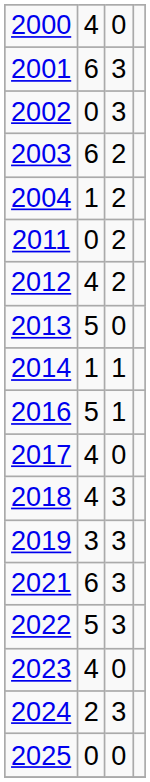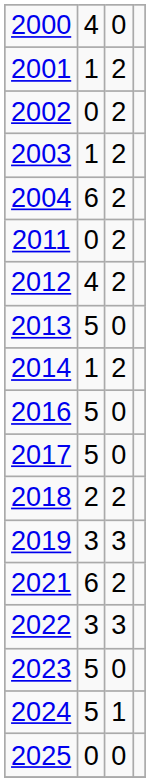2001 | column 2: 6 -> 1
2001 | column 3: 3 -> 2
2002 | column 3: 3 -> 2
2003 | column 2: 6 -> 1
2004 | column 2: 1 -> 6
2014 | column 3: 1 -> 2
2016 | column 3: 1 -> 0
2017 | column 2: 4 -> 5
2018 | column 2: 4 -> 2
2018 | column 3: 3 -> 2
2021 | column 3: 3 -> 2
2022 | column 2: 5 -> 3
2023 | column 2: 4 -> 5
2024 | column 2: 2 -> 5
2024 | column 3: 3 -> 1
